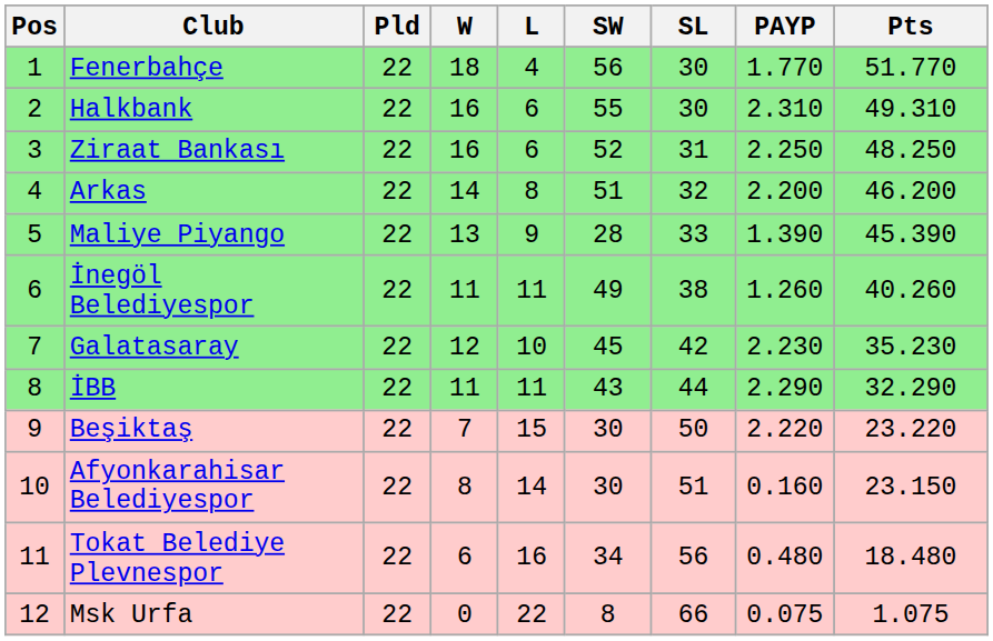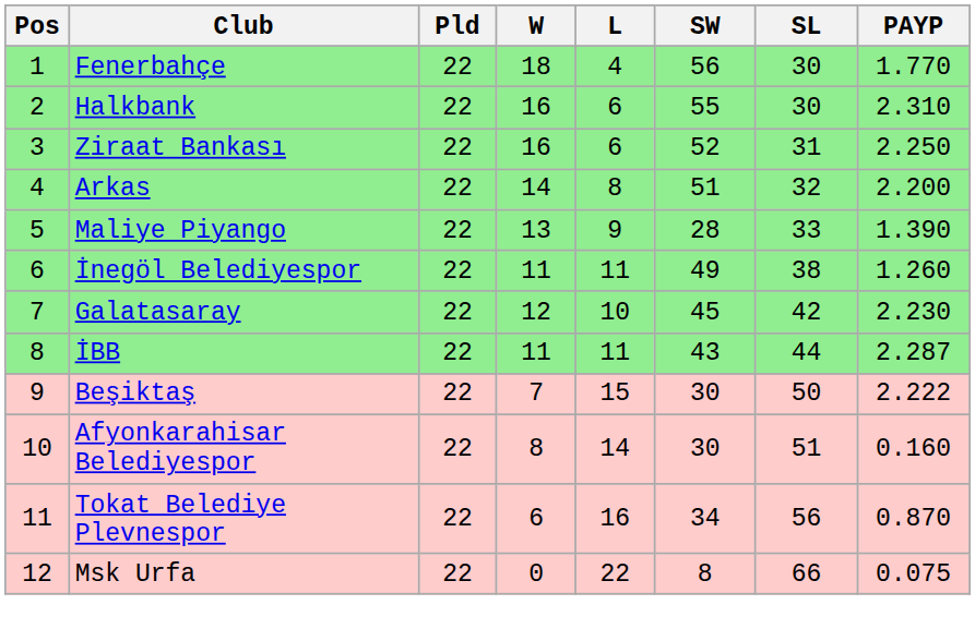- column: Pts | 51.770 | 49.310 | 48.250 | 46.200 | 45.390 | 40.260 | 35.230 | 32.290 | 23.220 | 23.150 | 18.480 | 1.075
İBB | PAYP: 2.290 -> 2.287
Beşiktaş | PAYP: 2.220 -> 2.222
Tokat Belediye Plevnespor | PAYP: 0.480 -> 0.870
